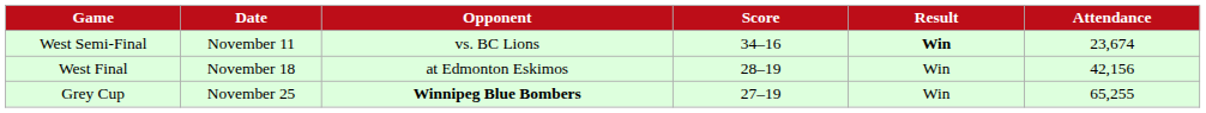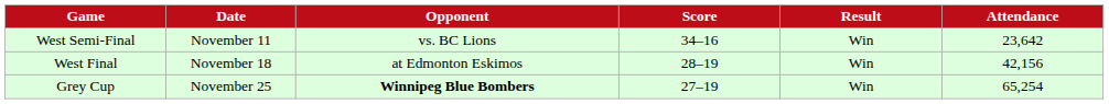West Semi-Final | Result: bold -> normal
West Semi-Final | Attendance: 23,674 -> 23,642
Grey Cup | Attendance: 65,255 -> 65,254
